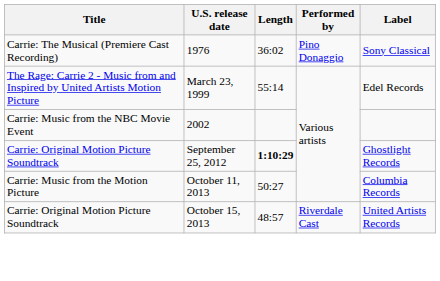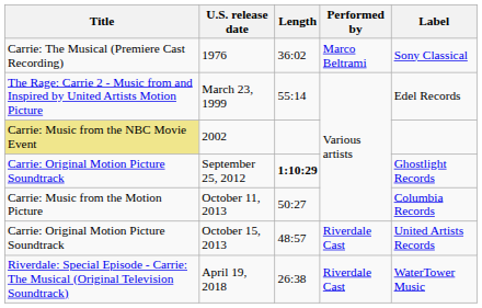1976 | Performed by: Pino Donaggio -> Marco Beltrami
2002 | Title: no background -> khaki background
+ row: Riverdale: Special Episode - Carrie: The Musical (Original Television Soundtrack) | April 19, 2018 | 26:38 | Riverdale Cast | WaterTower Music
